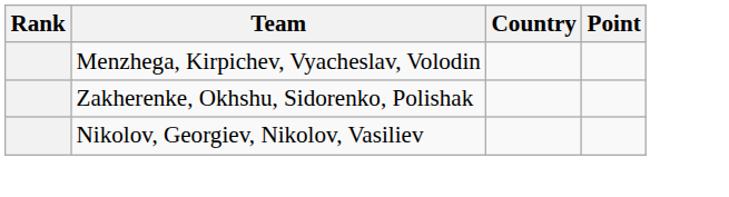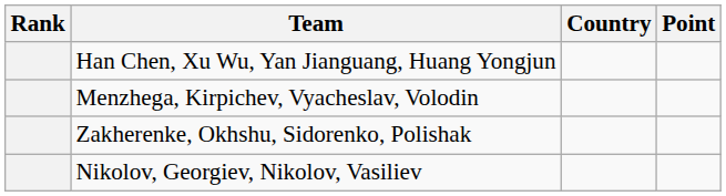+ row: Han Chen, Xu Wu, Yan Jianguang, Huang Yongjun
